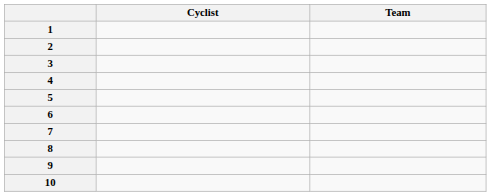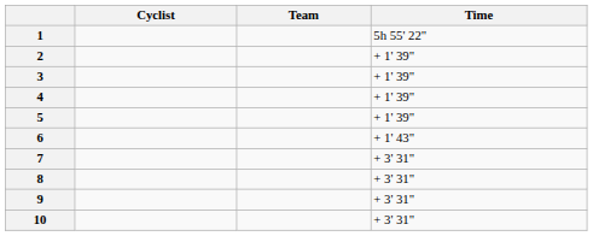+ column: Time | 5h 55' 22" | + 1' 39" | + 1' 39" | + 1' 39" | + 1' 39" | + 1' 43" | + 3' 31" | + 3' 31" | + 3' 31" | + 3' 31"
